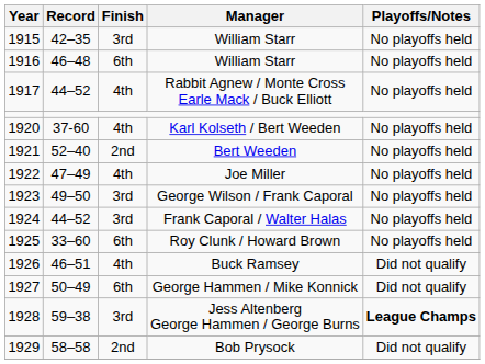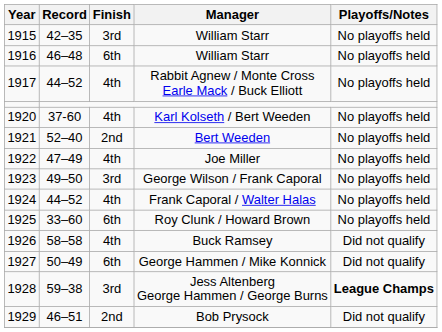Frank Caporal / Walter Halas | Finish: 3rd -> 4th
Buck Ramsey | Record: 46–51 -> 58–58
Bob Prysock | Record: 58–58 -> 46–51
